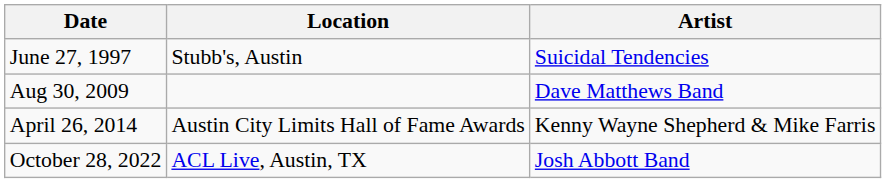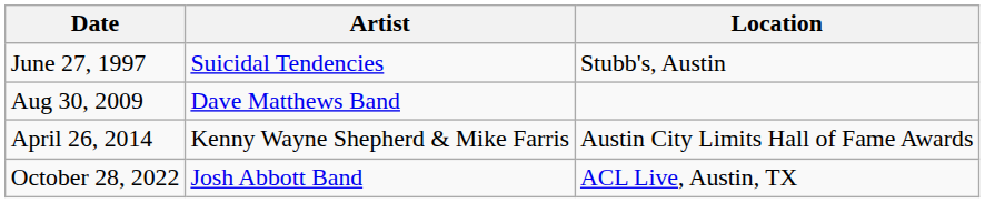columns swapped: Artist <-> Location
